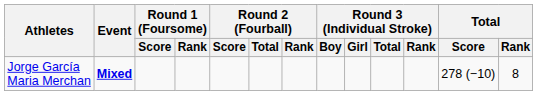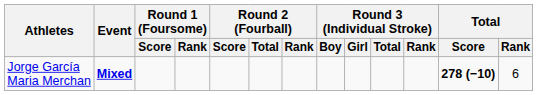Jorge García Maria Merchan | Total / Score: normal -> bold
Jorge García Maria Merchan | Total / Rank: 8 -> 6
